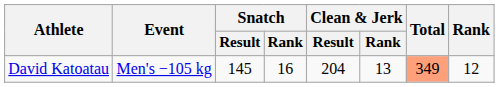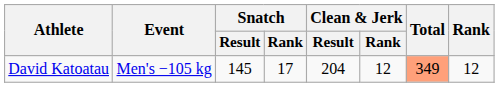David Katoatau | Snatch / Rank: 16 -> 17
David Katoatau | Clean & Jerk / Rank: 13 -> 12
